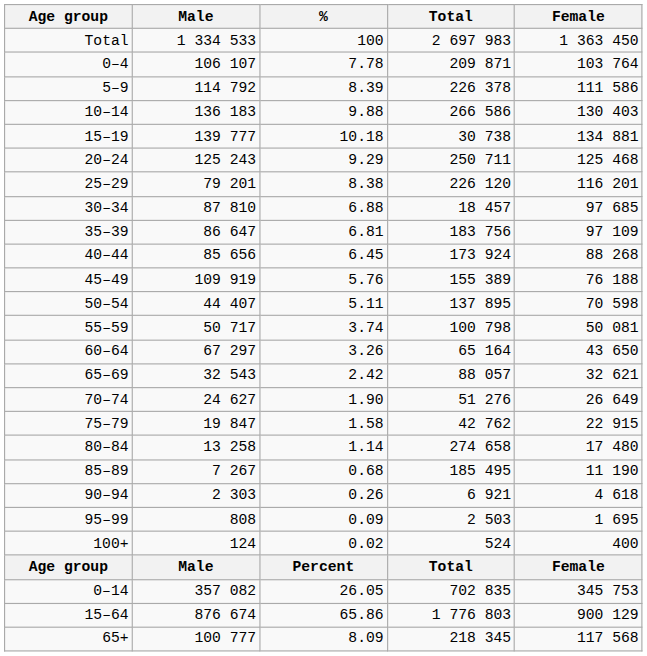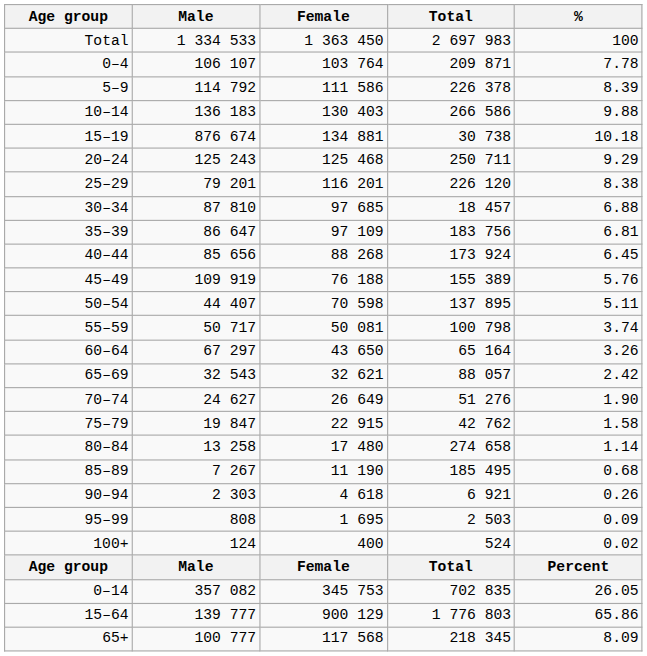columns swapped: Female <-> %
15–19 | Male: 139 777 -> 876 674
15–64 | Male: 876 674 -> 139 777
